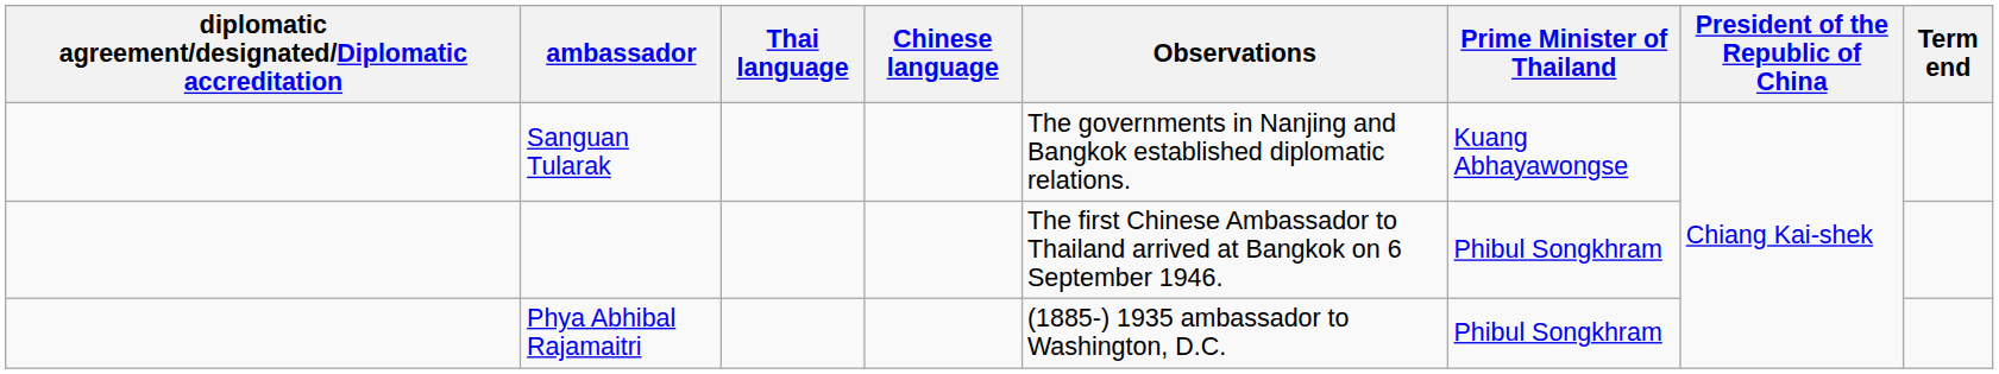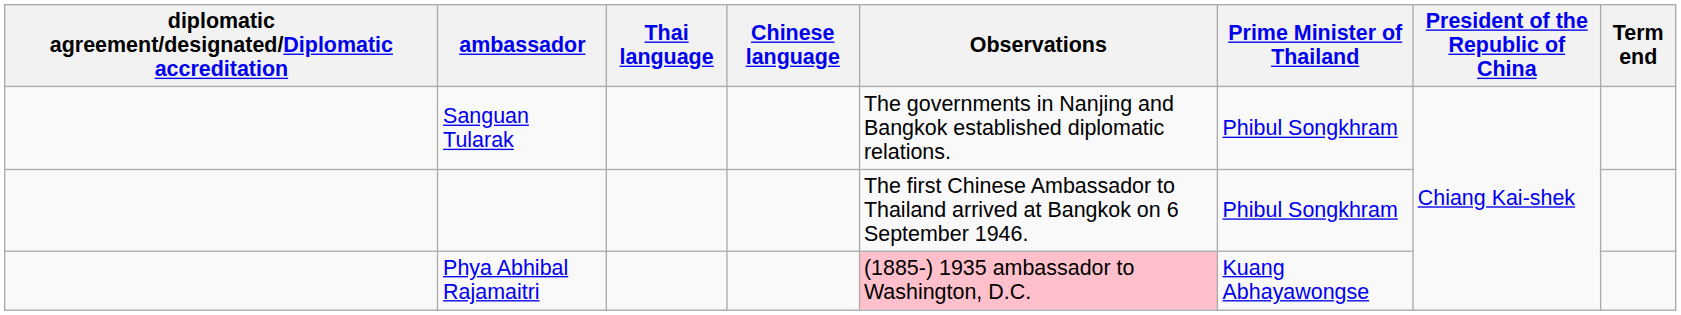Sanguan Tularak | Prime Minister of Thailand: Kuang Abhayawongse -> Phibul Songkhram
Phya Abhibal Rajamaitri | Observations: no background -> pink background
Phya Abhibal Rajamaitri | Prime Minister of Thailand: Phibul Songkhram -> Kuang Abhayawongse
